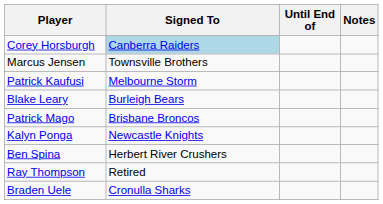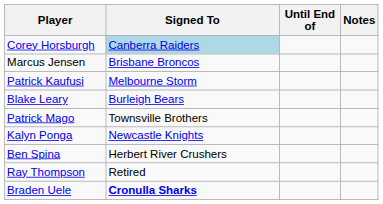Marcus Jensen | Signed To: Townsville Brothers -> Brisbane Broncos
Patrick Mago | Signed To: Brisbane Broncos -> Townsville Brothers
Braden Uele | Signed To: normal -> bold
